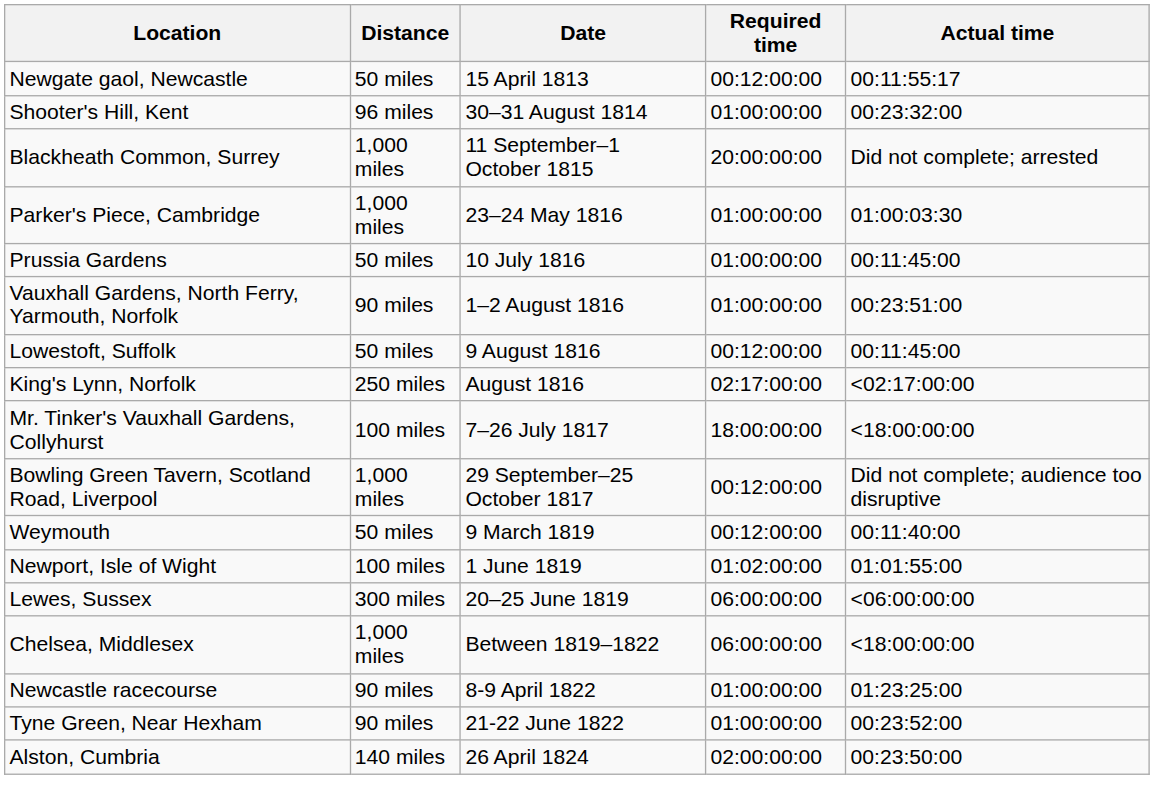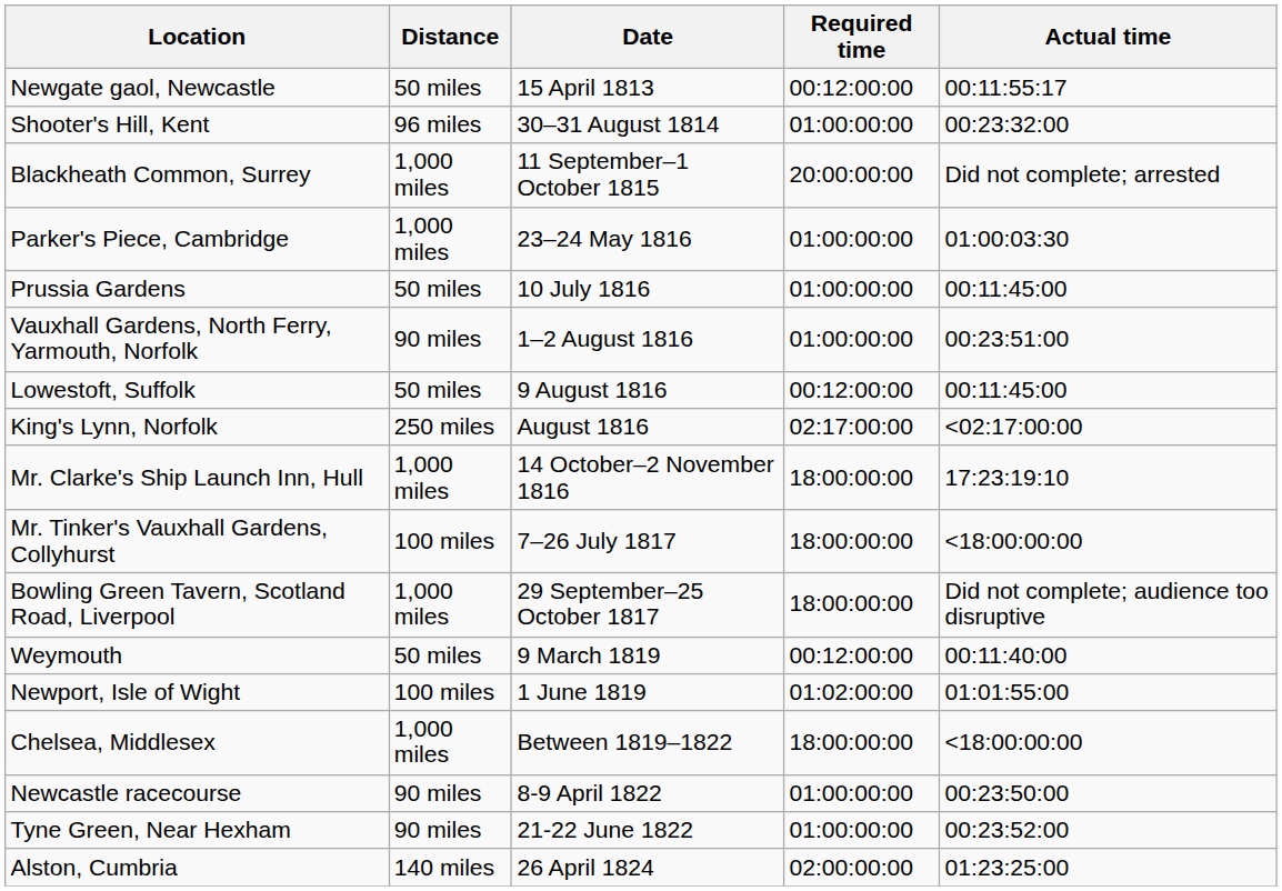+ row: Mr. Clarke's Ship Launch Inn, Hull | 1,000 miles | 14 October–2 November 1816 | 18:00:00:00 | 17:23:19:10
Bowling Green Tavern, Scotland Road, Liverpool | Required time: 00:12:00:00 -> 18:00:00:00
- row: Lewes, Sussex | 300 miles | 20–25 June 1819 | 06:00:00:00 | <06:00:00:00
Chelsea, Middlesex | Required time: 06:00:00:00 -> 18:00:00:00
Newcastle racecourse | Actual time: 01:23:25:00 -> 00:23:50:00
Alston, Cumbria | Actual time: 00:23:50:00 -> 01:23:25:00
